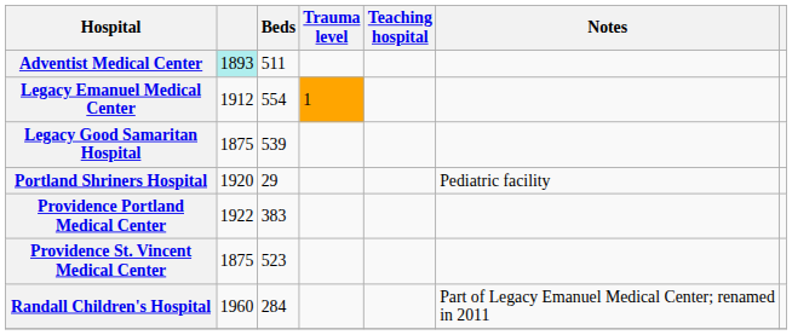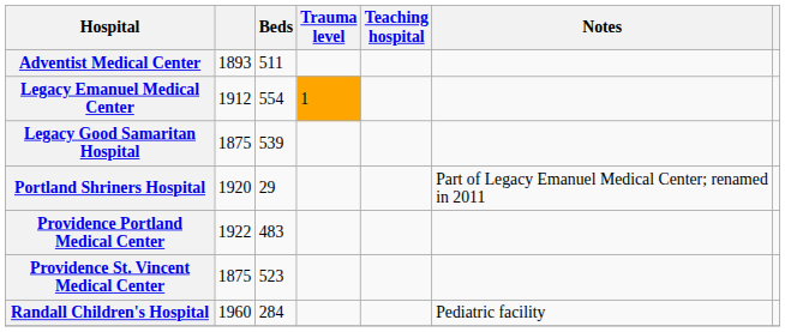Adventist Medical Center | column 2: paleturquoise background -> no background
Portland Shriners Hospital | Notes: Pediatric facility -> Part of Legacy Emanuel Medical Center; renamed in 2011
Providence Portland Medical Center | Beds: 383 -> 483
Randall Children's Hospital | Notes: Part of Legacy Emanuel Medical Center; renamed in 2011 -> Pediatric facility
